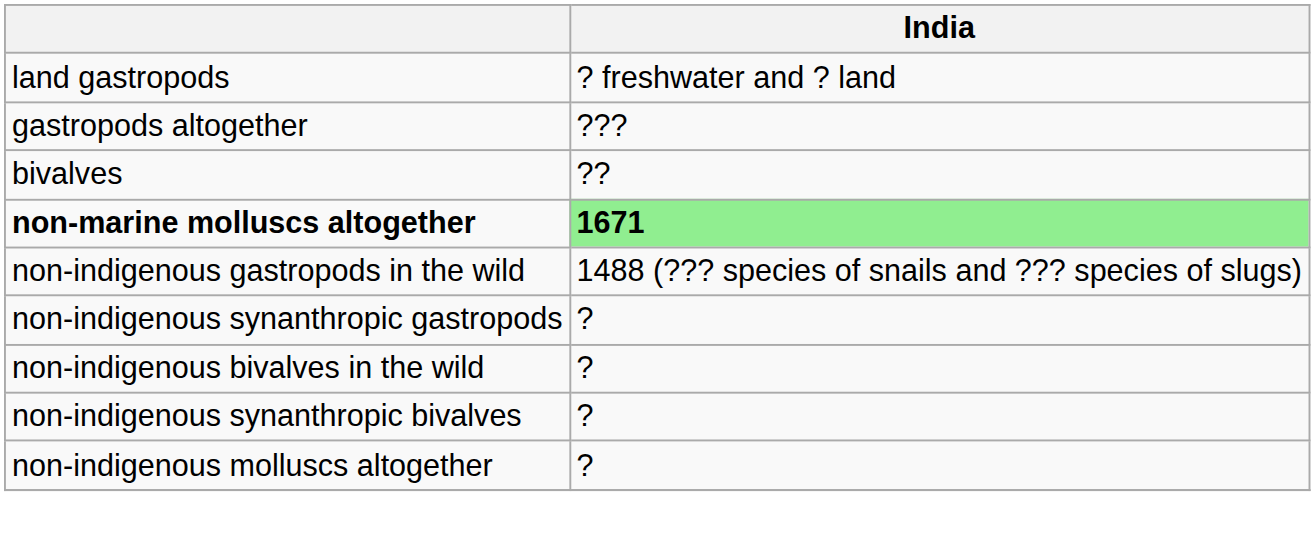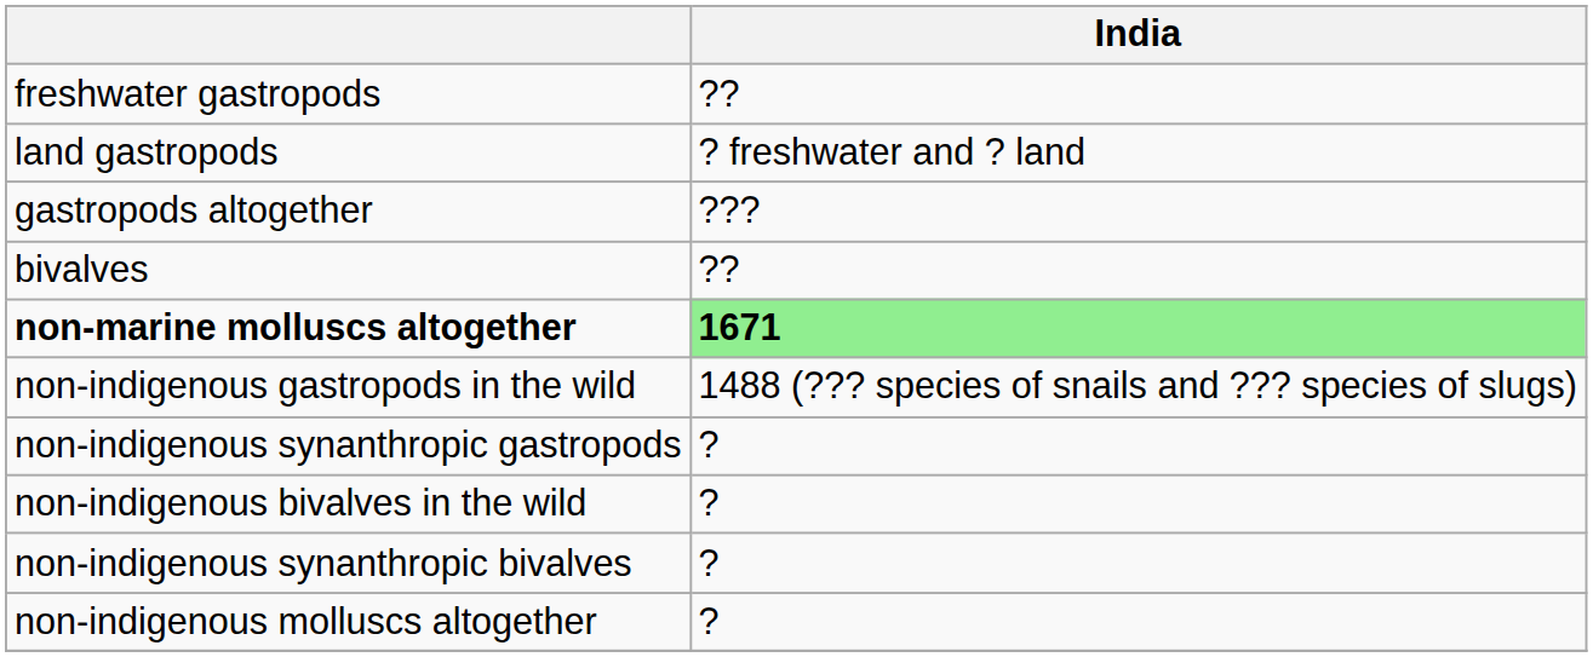+ row: freshwater gastropods | ??
